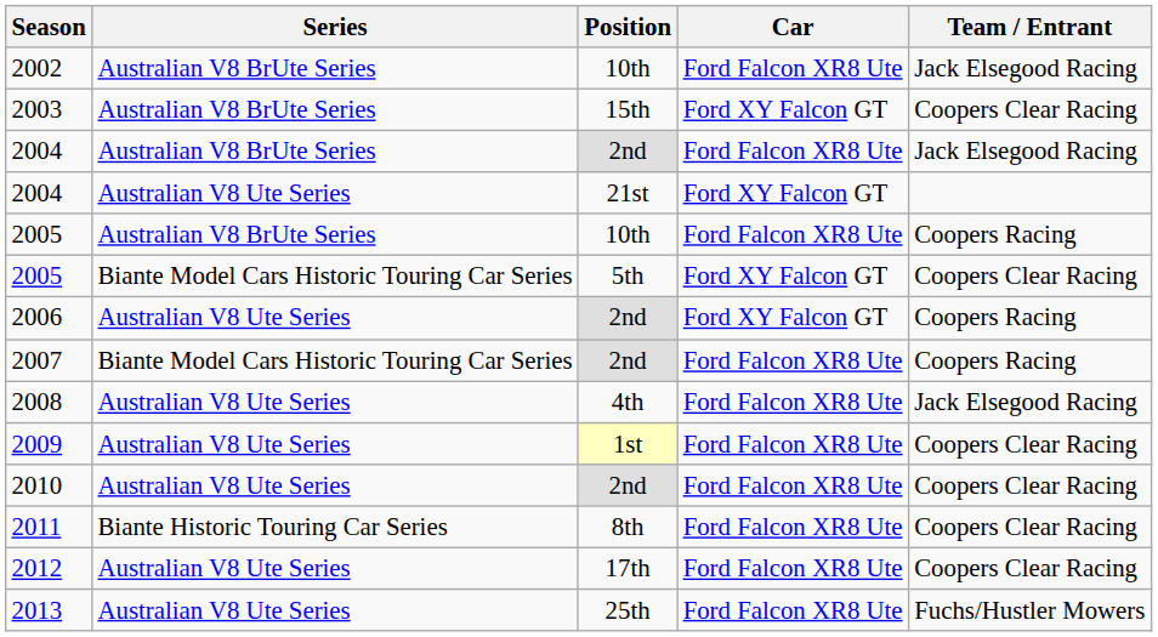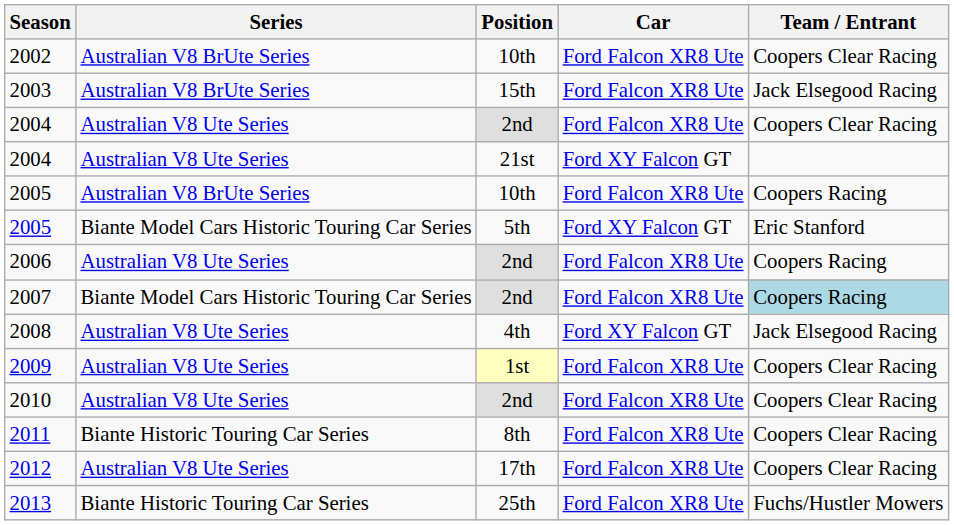2002 | Team / Entrant: Jack Elsegood Racing -> Coopers Clear Racing
2003 | Car: Ford XY Falcon GT -> Ford Falcon XR8 Ute
2003 | Team / Entrant: Coopers Clear Racing -> Jack Elsegood Racing
2004 / 2nd | Series: Australian V8 BrUte Series -> Australian V8 Ute Series
2004 / 2nd | Team / Entrant: Jack Elsegood Racing -> Coopers Clear Racing
2005 / 5th | Team / Entrant: Coopers Clear Racing -> Eric Stanford
2006 | Car: Ford XY Falcon GT -> Ford Falcon XR8 Ute
2007 | Team / Entrant: no background -> lightblue background
2008 | Car: Ford Falcon XR8 Ute -> Ford XY Falcon GT
2013 | Series: Australian V8 Ute Series -> Biante Historic Touring Car Series
